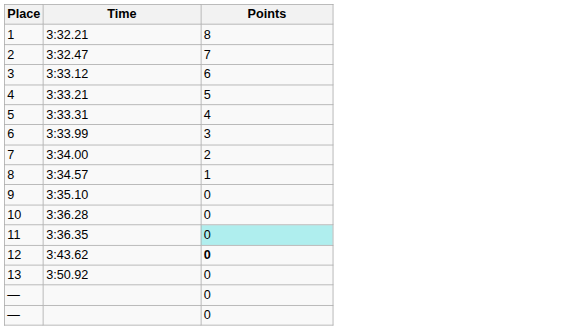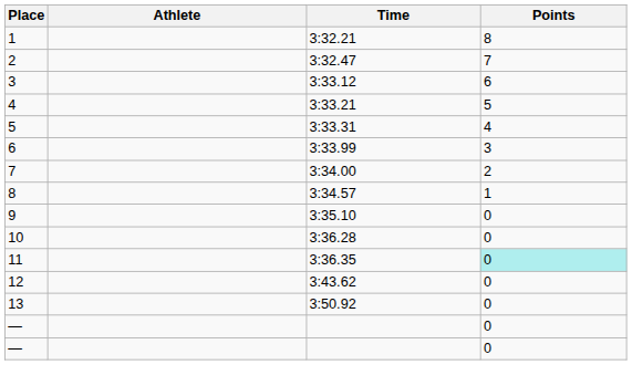+ column: Athlete
12 | Points: bold -> normal
